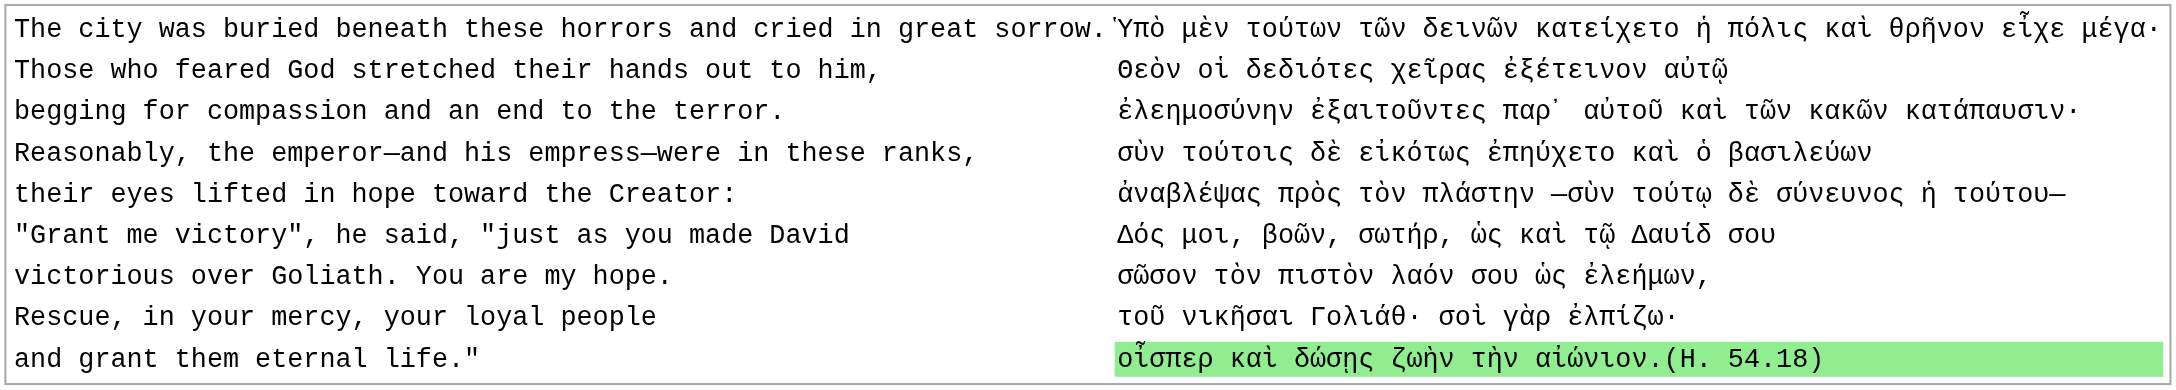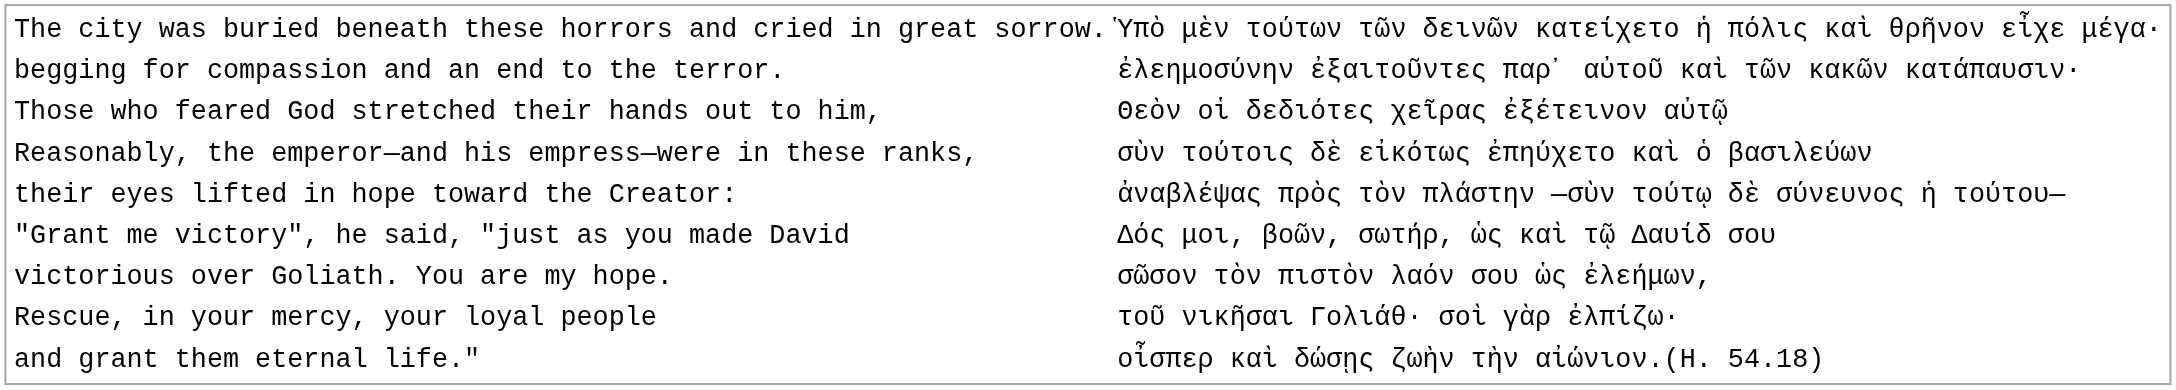rows swapped: Those who feared God stretched their hands out to him, <-> begging for compassion and an end to the terror.
and grant them eternal life." | column 2: lightgreen background -> no background
